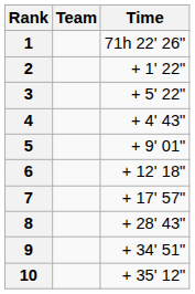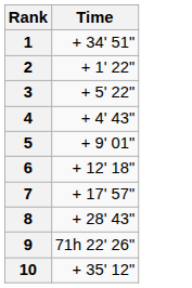- column: Team
1 | Time: 71h 22' 26" -> + 34' 51"
9 | Time: + 34' 51" -> 71h 22' 26"
